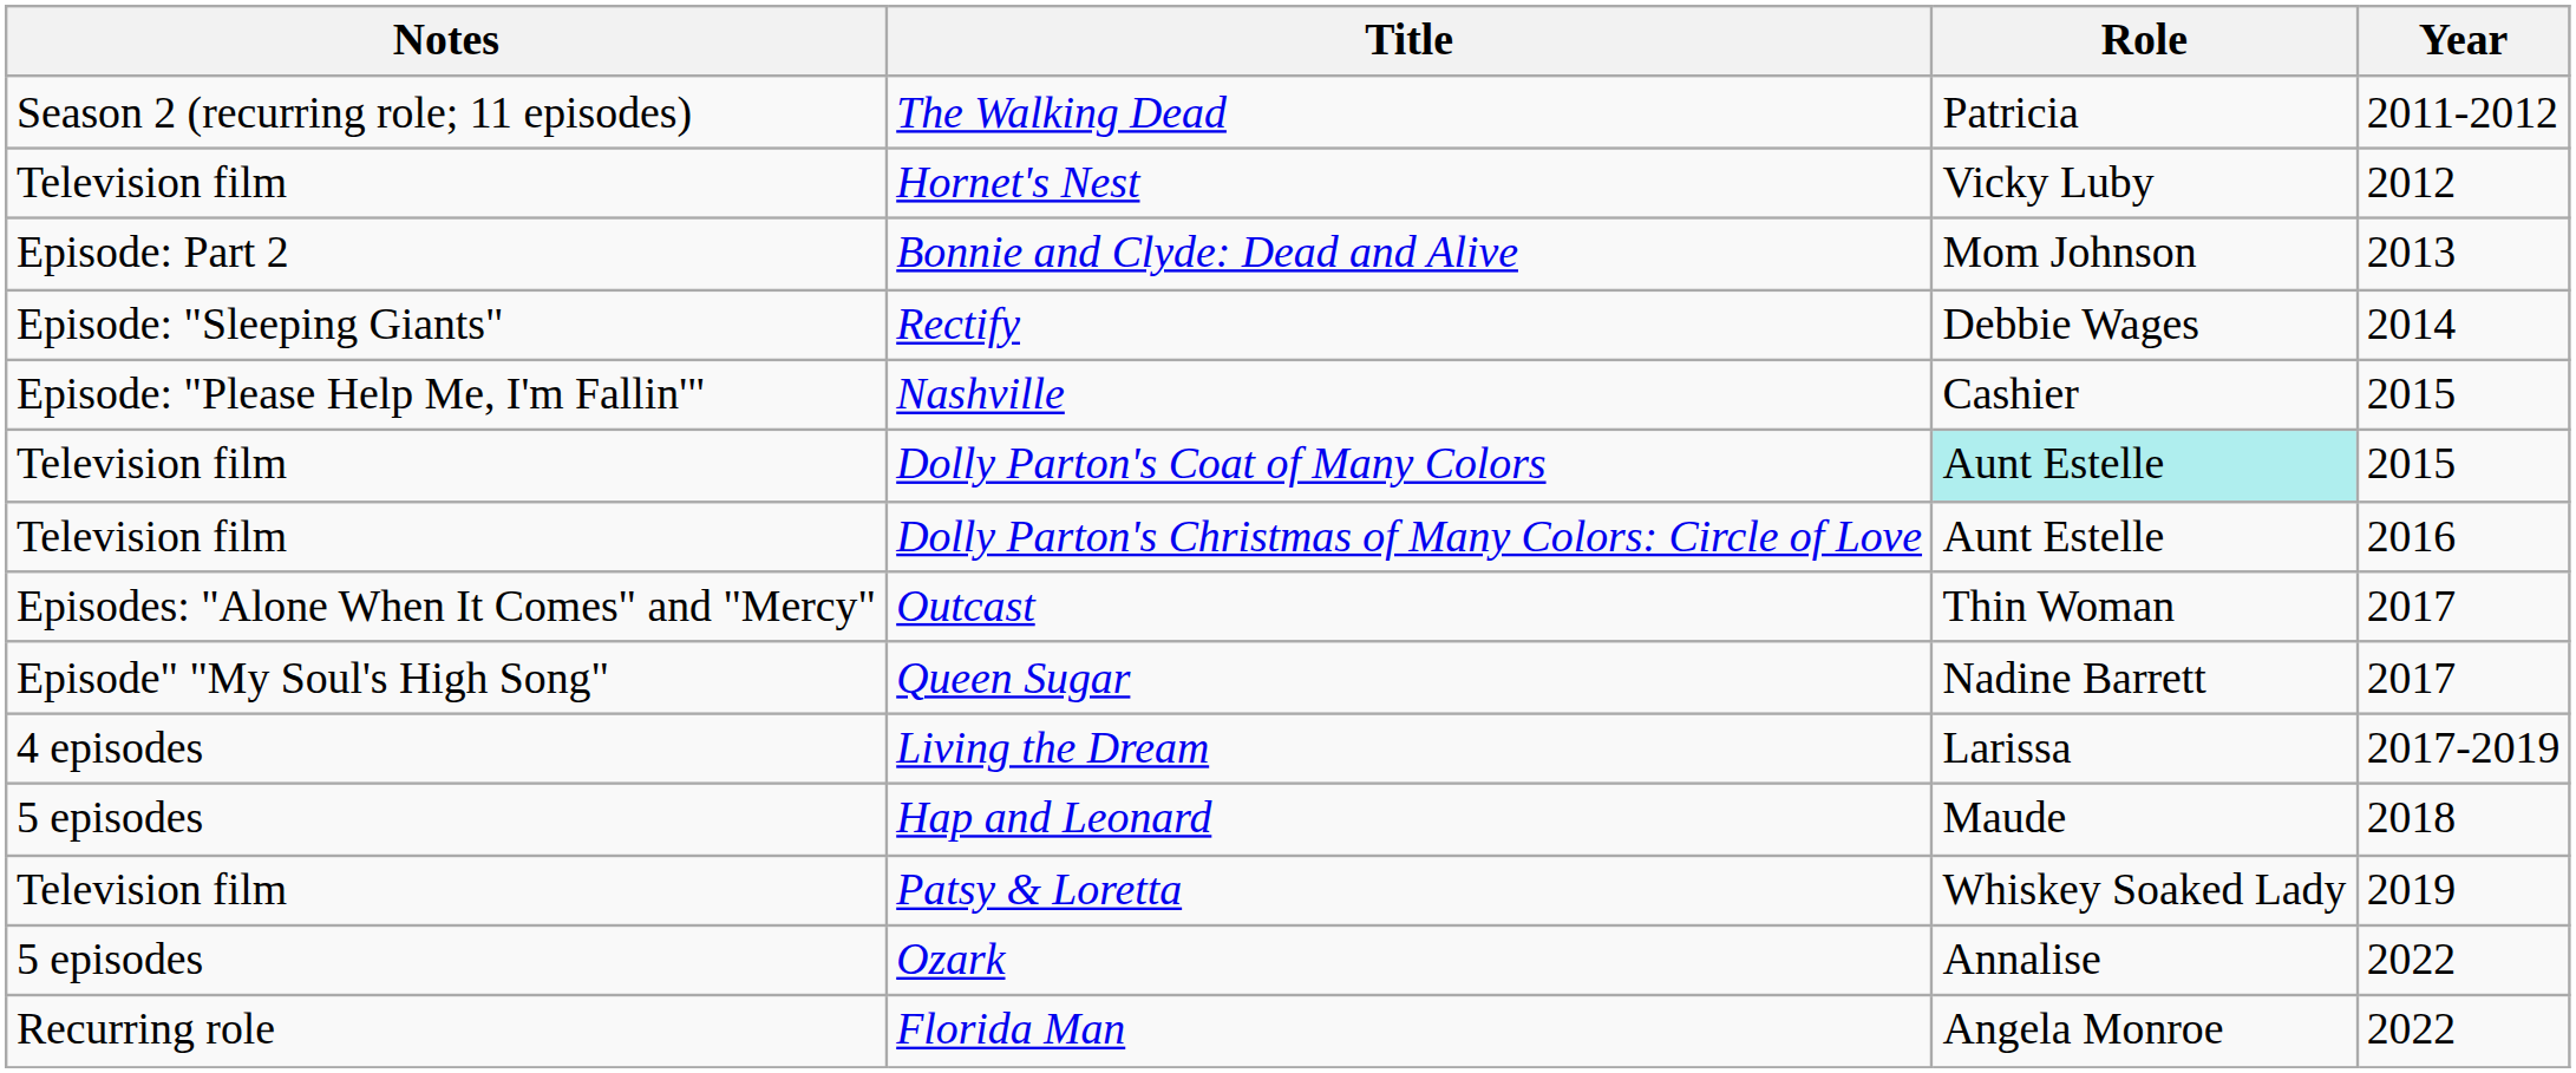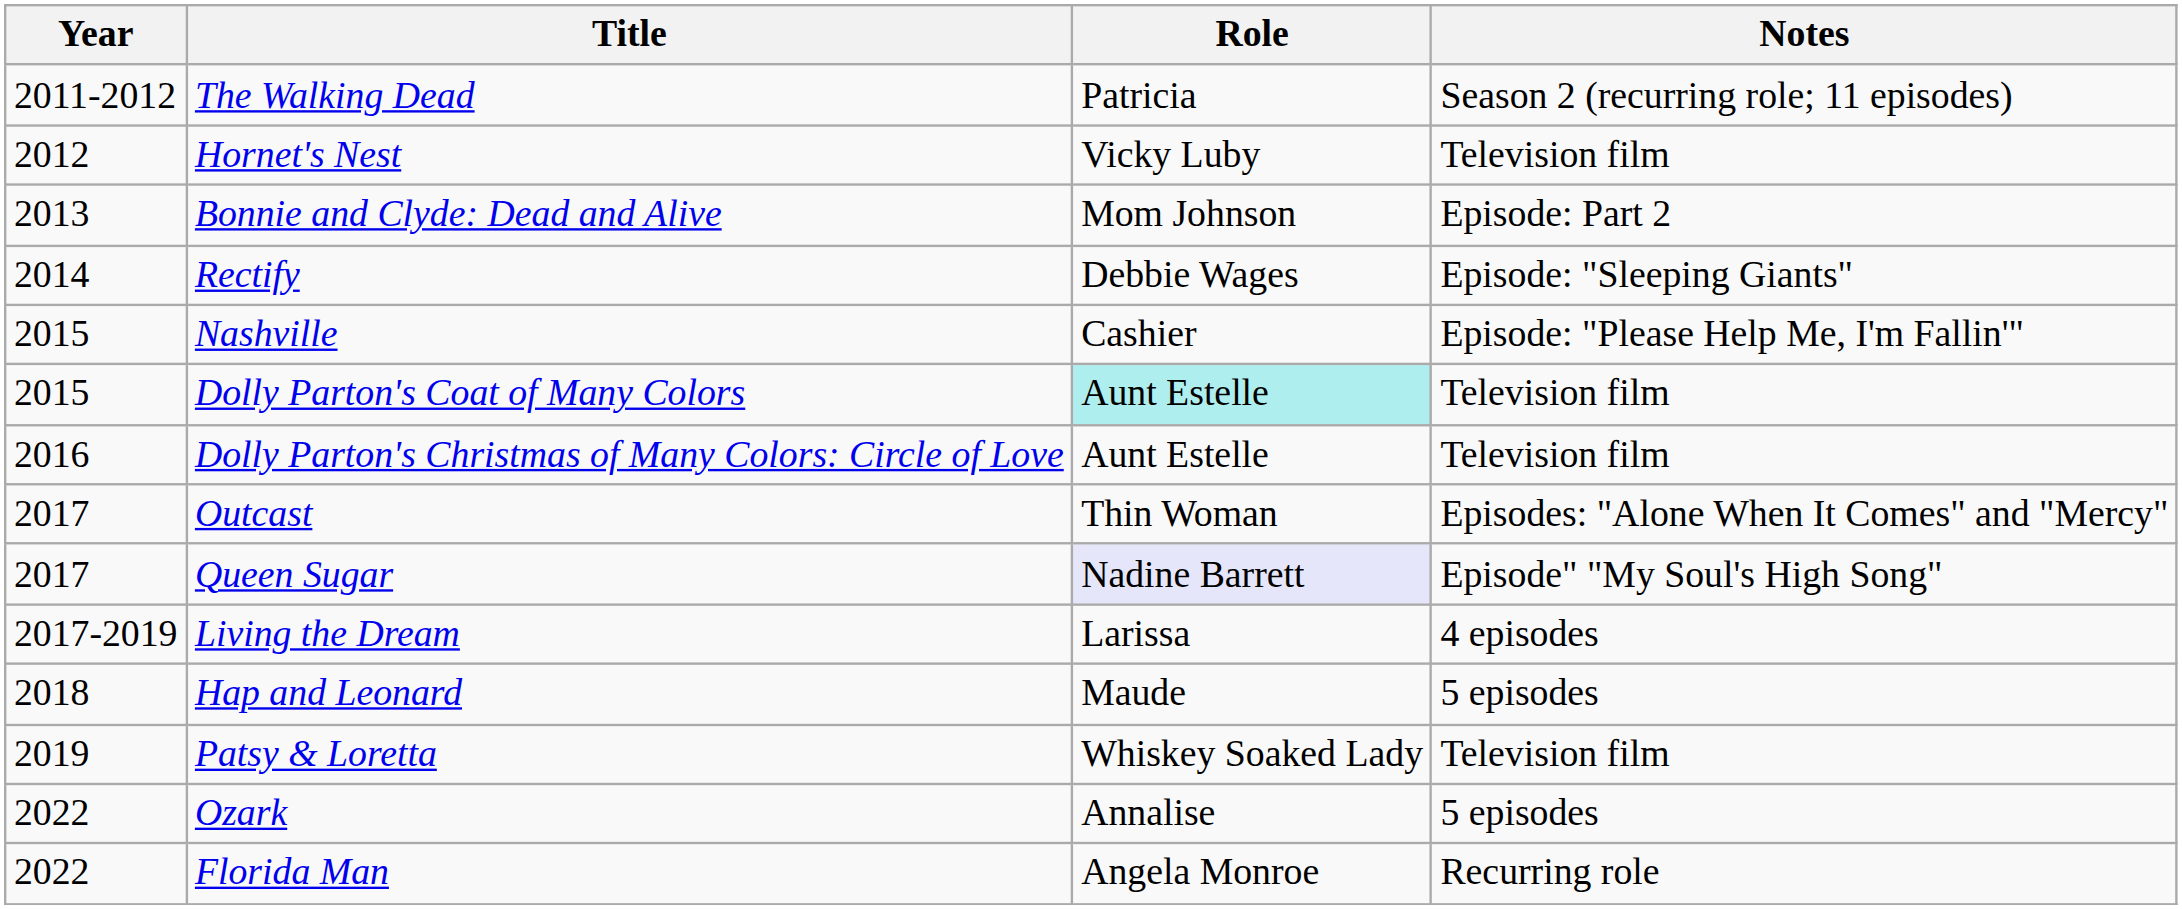columns swapped: Year <-> Notes
Queen Sugar | Role: no background -> lavender background
